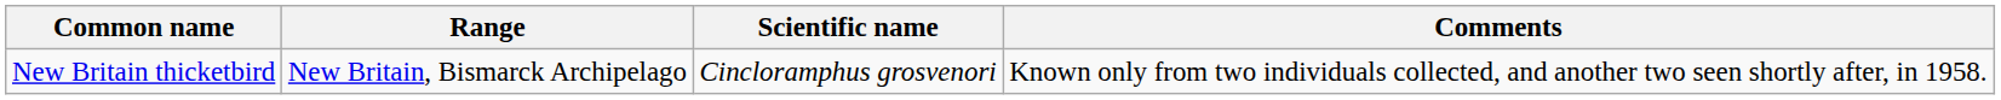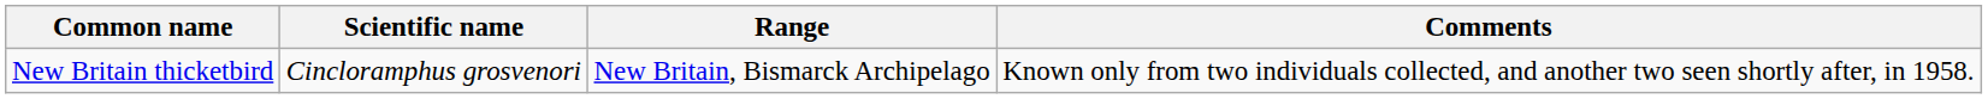columns swapped: Scientific name <-> Range
